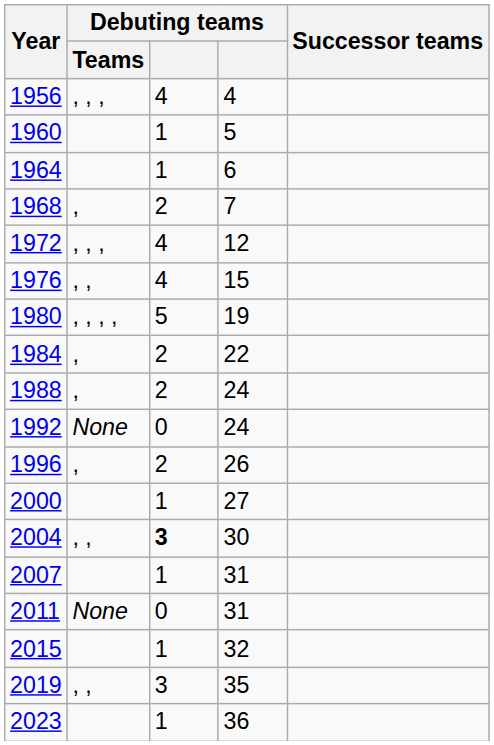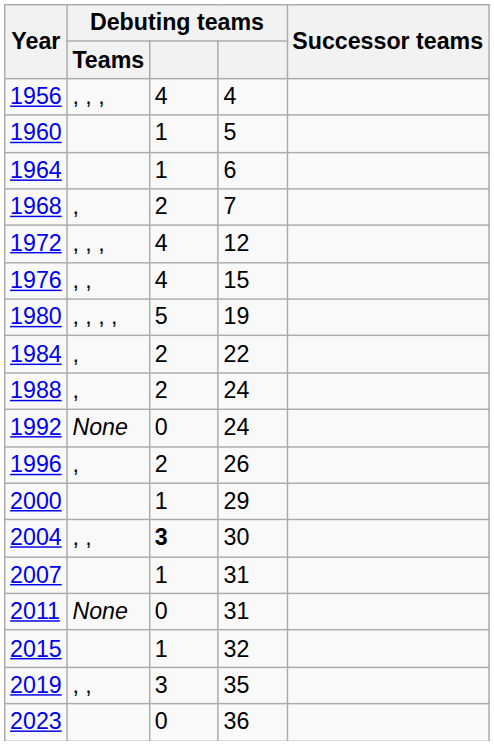2000 | column 4: 27 -> 29
2023 | column 3: 1 -> 0
